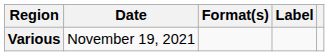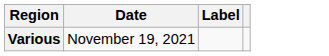- column: Format(s)
